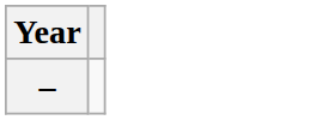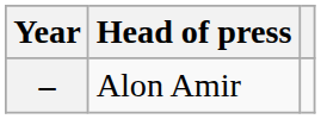+ column: Head of press | Alon Amir
